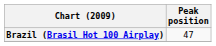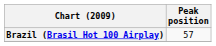Brazil (Brasil Hot 100 Airplay) | Peak position: 47 -> 57
